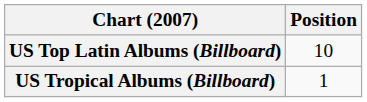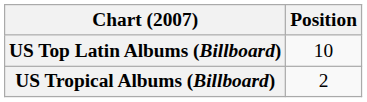US Tropical Albums (Billboard) | Position: 1 -> 2
